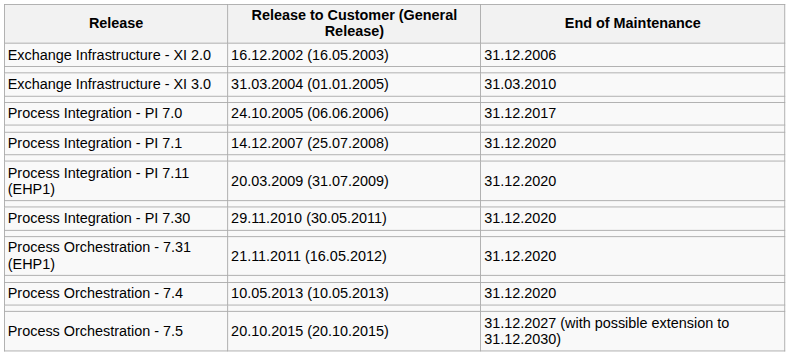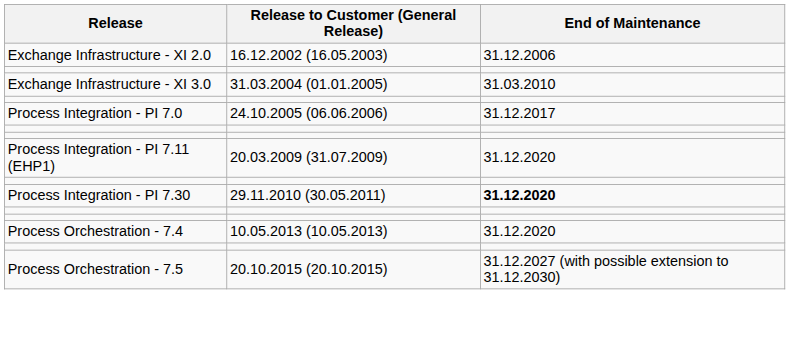- row: Process Integration - PI 7.1 | 14.12.2007 (25.07.2008) | 31.12.2020
Process Integration - PI 7.30 | End of Maintenance: normal -> bold
- row: Process Orchestration - 7.31 (EHP1) | 21.11.2011 (16.05.2012) | 31.12.2020
